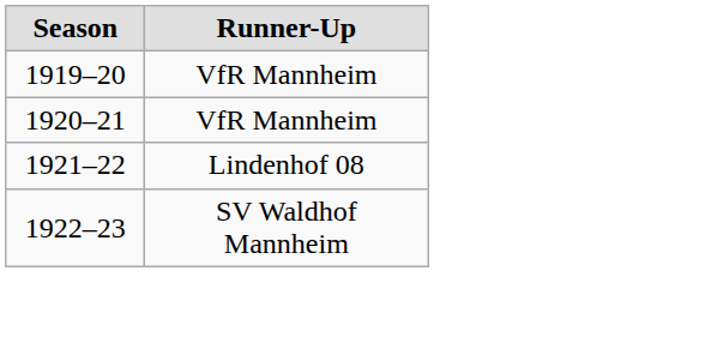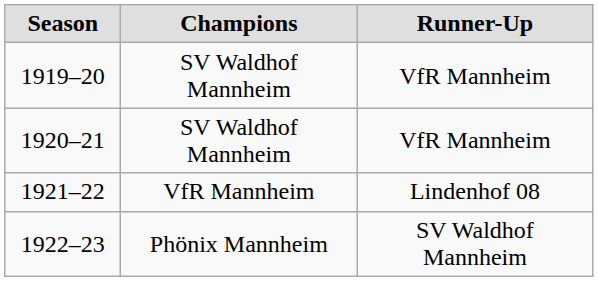+ column: Champions | SV Waldhof Mannheim | SV Waldhof Mannheim | VfR Mannheim | Phönix Mannheim
